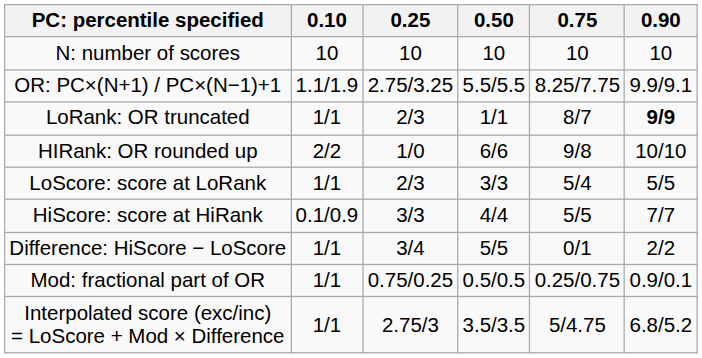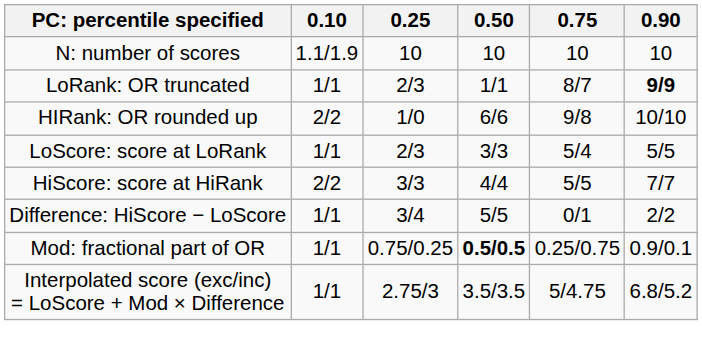N: number of scores | 0.10: 10 -> 1.1/1.9
- row: OR: PC×(N+1) / PC×(N−1)+1 | 1.1/1.9 | 2.75/3.25 | 5.5/5.5 | 8.25/7.75 | 9.9/9.1
HiScore: score at HiRank | 0.10: 0.1/0.9 -> 2/2
Mod: fractional part of OR | 0.50: normal -> bold
